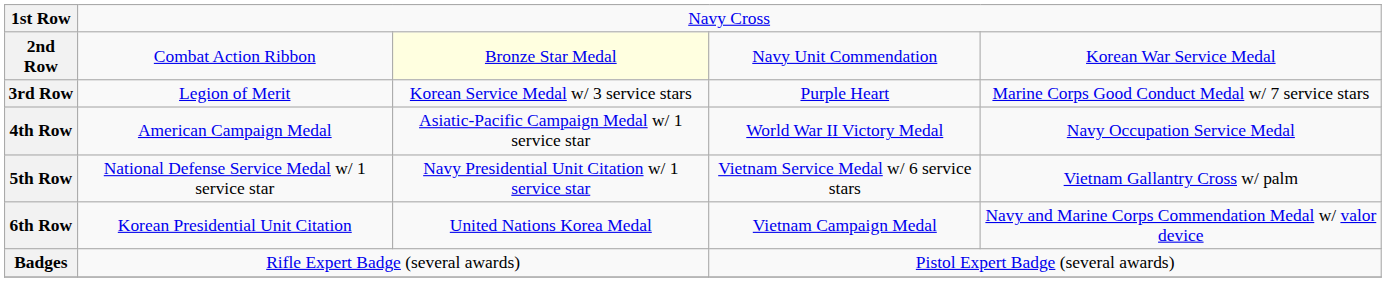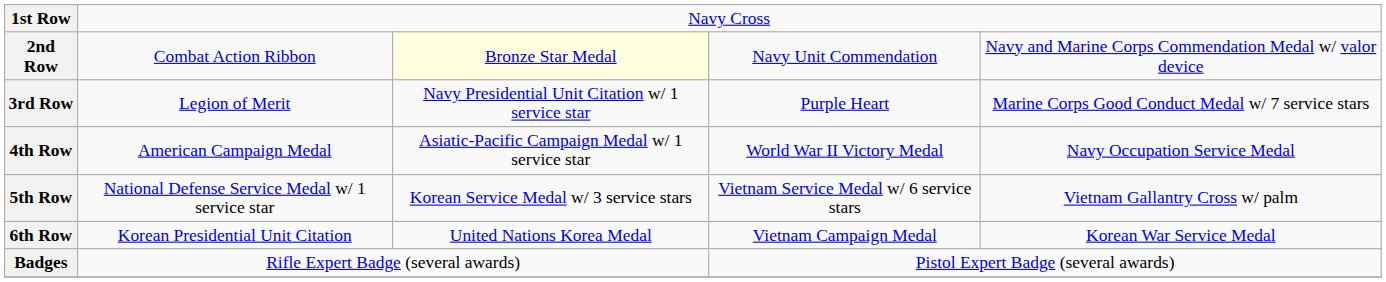2nd Row | column 5: Korean War Service Medal -> Navy and Marine Corps Commendation Medal w/ valor device
3rd Row | column 3: Korean Service Medal w/ 3 service stars -> Navy Presidential Unit Citation w/ 1 service star
5th Row | column 3: Navy Presidential Unit Citation w/ 1 service star -> Korean Service Medal w/ 3 service stars
6th Row | column 5: Navy and Marine Corps Commendation Medal w/ valor device -> Korean War Service Medal
